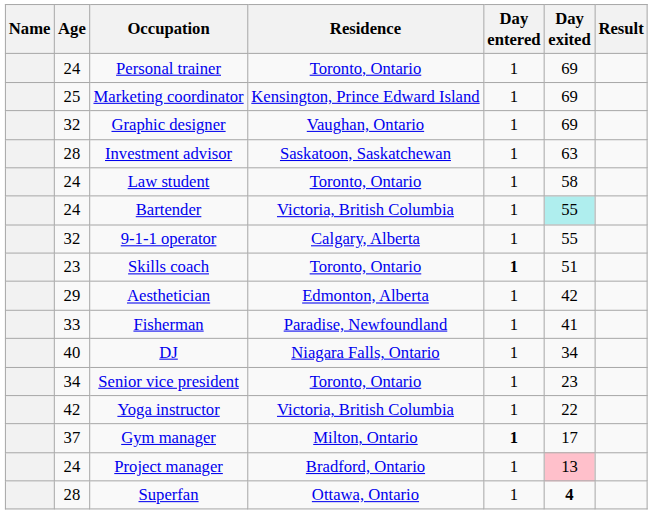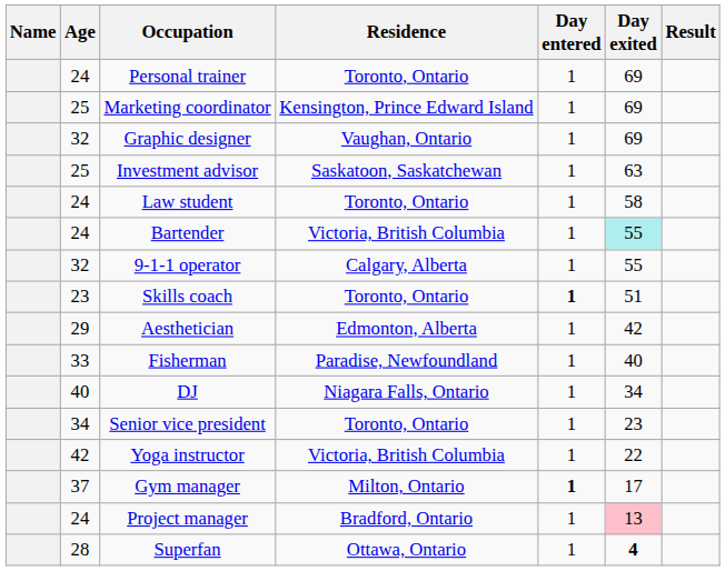Investment advisor | Age: 28 -> 25
Fisherman | Day exited: 41 -> 40
